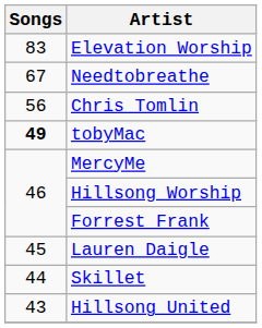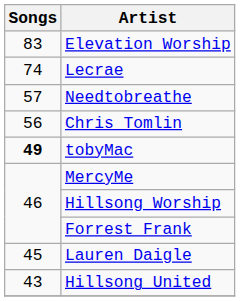+ row: 74 | Lecrae
Needtobreathe | Songs: 67 -> 57
- row: 44 | Skillet
